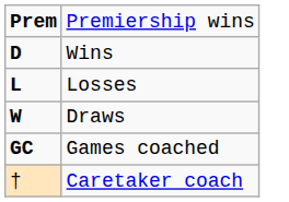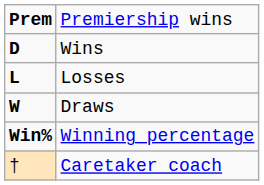- row: GC | Games coached
+ row: Win% | Winning percentage
